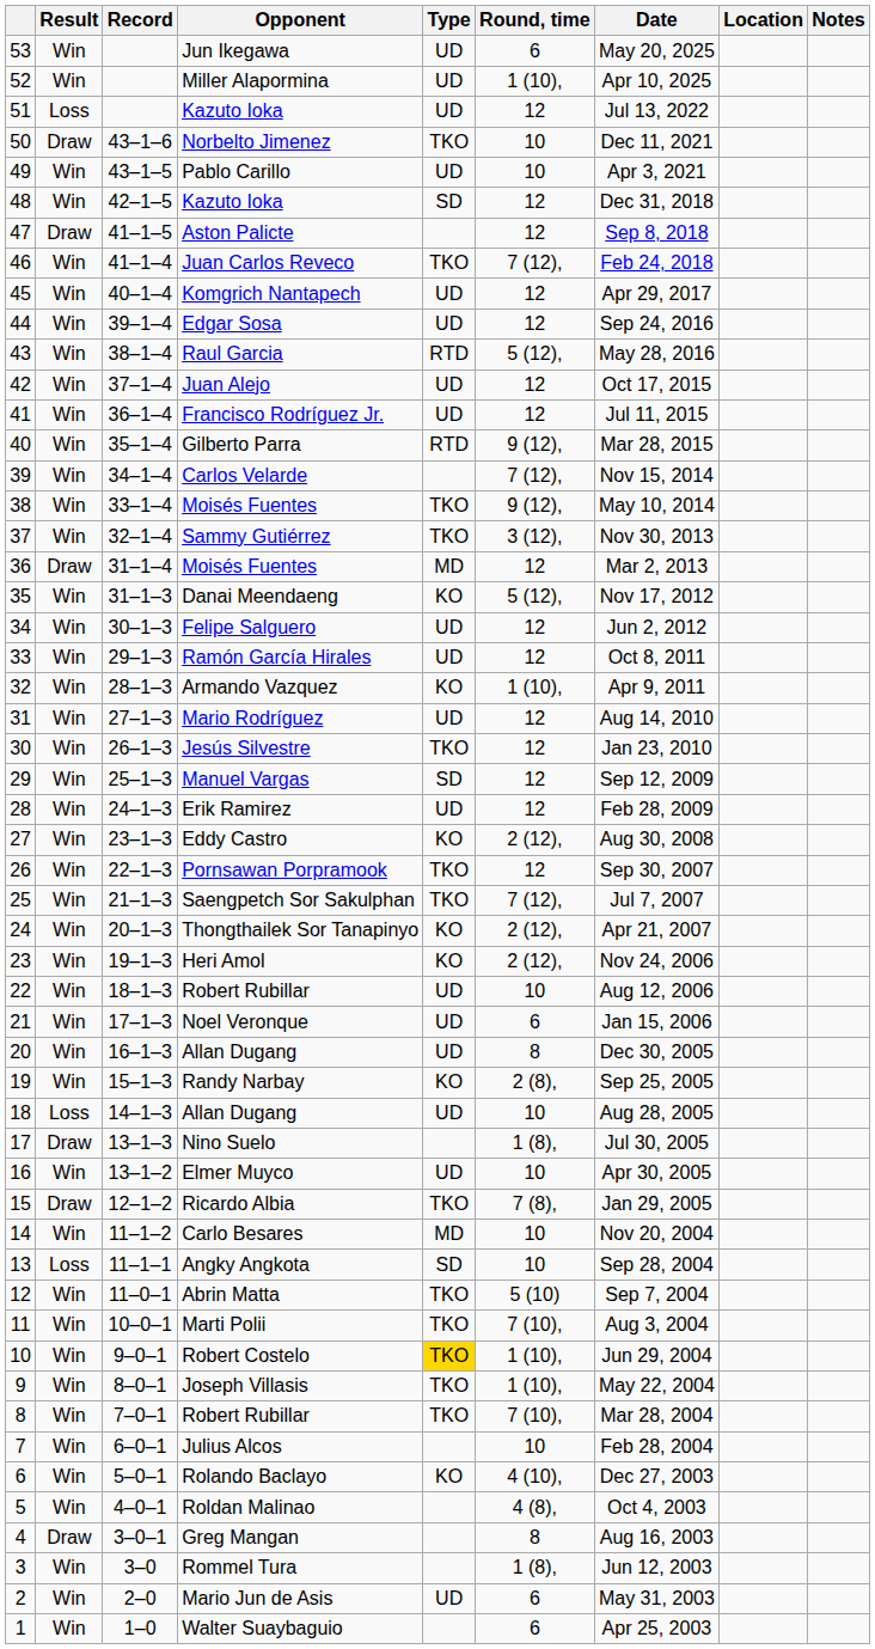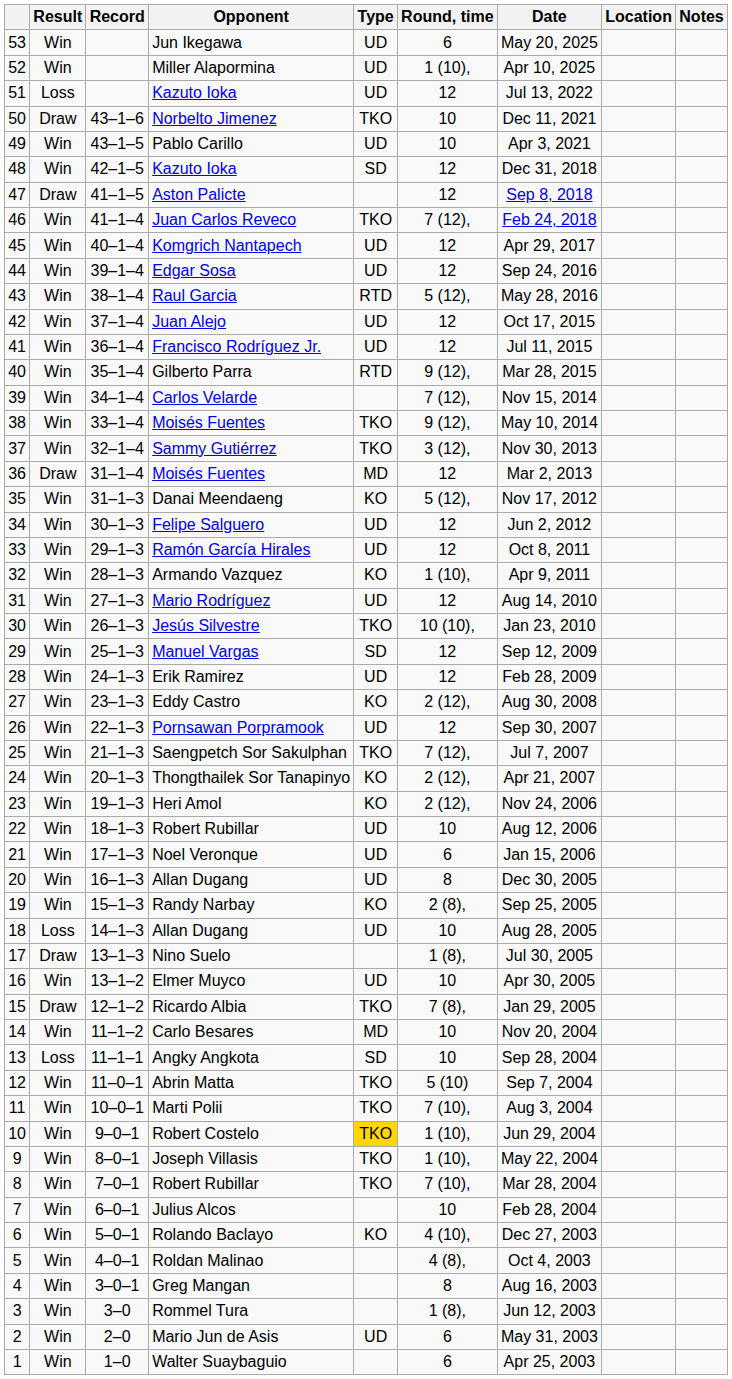Jesús Silvestre | Round, time: 12 -> 10 (10),
Pornsawan Porpramook | Type: TKO -> UD
Greg Mangan | Result: Draw -> Win
